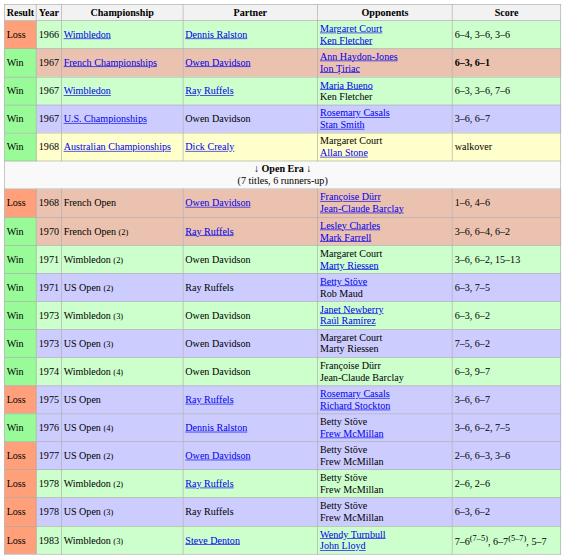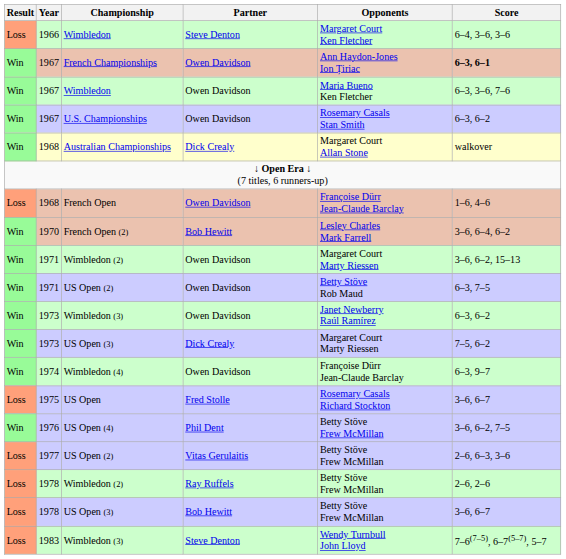1966 / Wimbledon | Partner: Dennis Ralston -> Steve Denton
1967 / Wimbledon | Partner: Ray Ruffels -> Owen Davidson
U.S. Championships | Score: 3–6, 6–7 -> 6–3, 6–2
French Open (2) | Partner: Ray Ruffels -> Bob Hewitt
1971 / US Open (2) | Partner: Ray Ruffels -> Owen Davidson
1973 / US Open (3) | Partner: Owen Davidson -> Dick Crealy
US Open | Partner: Ray Ruffels -> Fred Stolle
US Open (4) | Partner: Dennis Ralston -> Phil Dent
1977 / US Open (2) | Partner: Owen Davidson -> Vitas Gerulaitis
1978 / US Open (3) | Partner: Ray Ruffels -> Bob Hewitt
1978 / US Open (3) | Score: 6–3, 6–2 -> 3–6, 6–7
